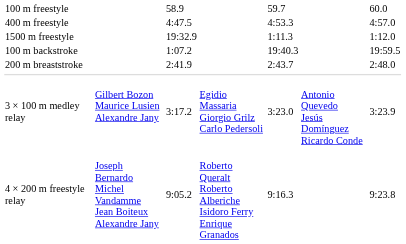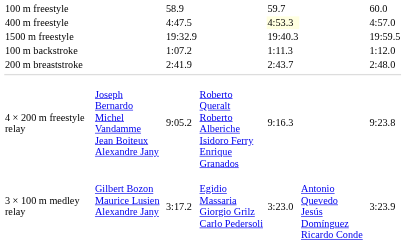400 m freestyle | column 5: no background -> lightyellow background
1500 m freestyle | column 5: 1:11.3 -> 19:40.3
1500 m freestyle | column 7: 1:12.0 -> 19:59.5
100 m backstroke | column 5: 19:40.3 -> 1:11.3
100 m backstroke | column 7: 19:59.5 -> 1:12.0
rows swapped: 4 × 200 m freestyle relay <-> 3 × 100 m medley relay
